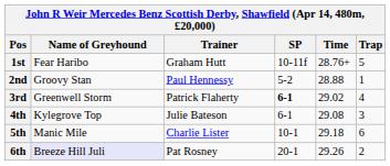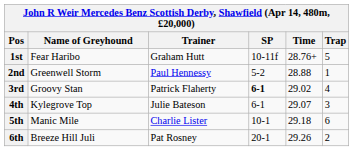2nd | Name of Greyhound: Groovy Stan -> Greenwell Storm
3rd | Name of Greyhound: Greenwell Storm -> Groovy Stan
4th | Time: 29.08 -> 29.07
6th | Name of Greyhound: lavender background -> no background
